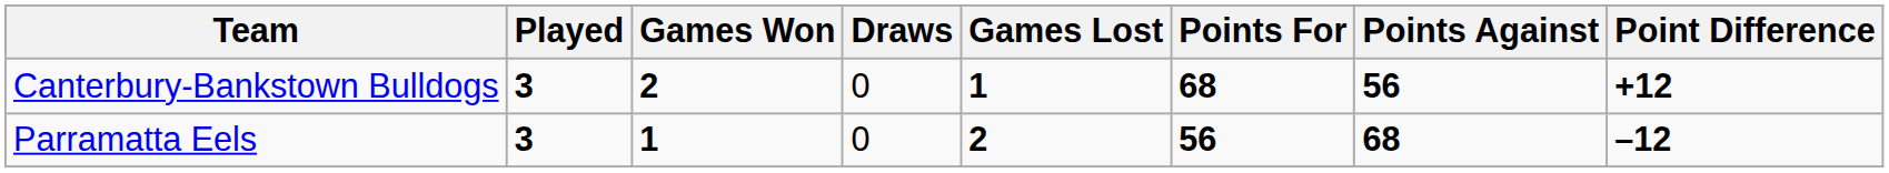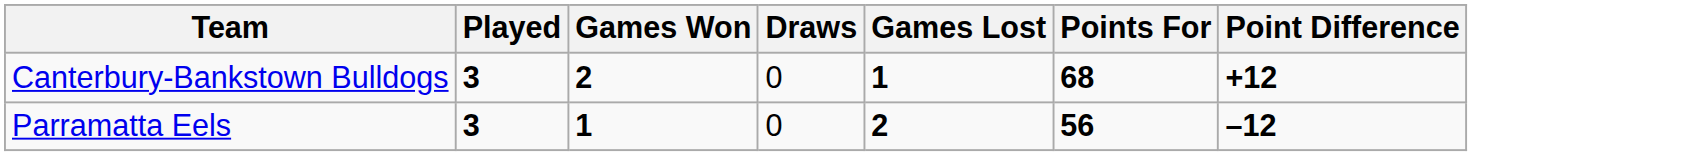- column: Points Against | 56 | 68
